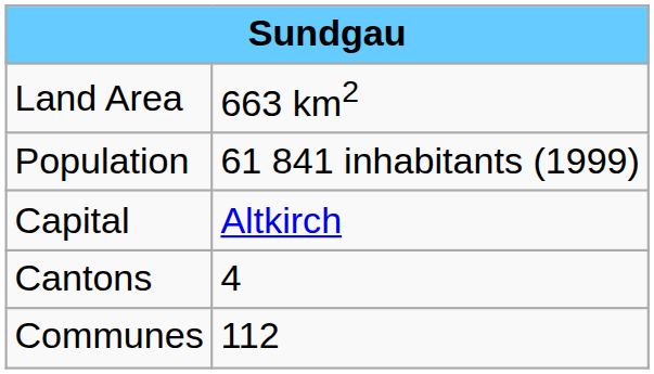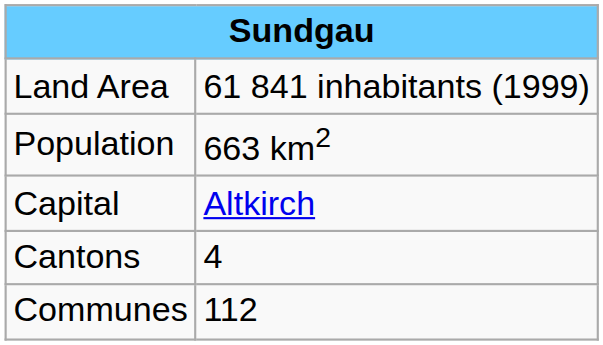Land Area | column 2: 663 km2 -> 61 841 inhabitants (1999)
Population | column 2: 61 841 inhabitants (1999) -> 663 km2
